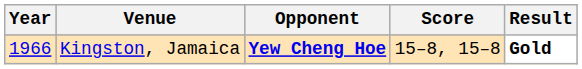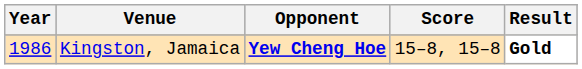Kingston, Jamaica | Year: 1966 -> 1986
